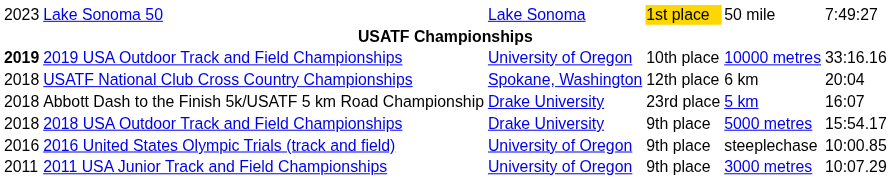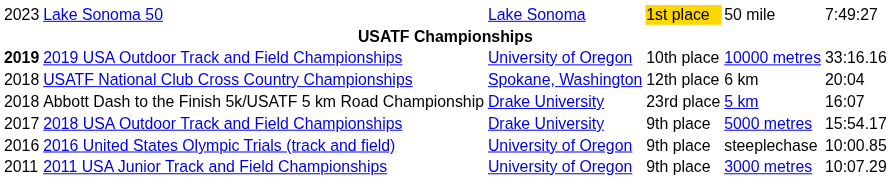2018 USA Outdoor Track and Field Championships | column 1: 2018 -> 2017
